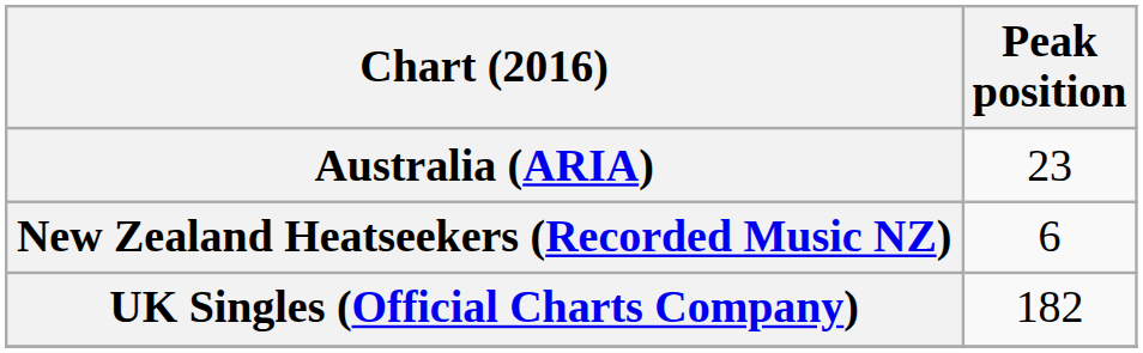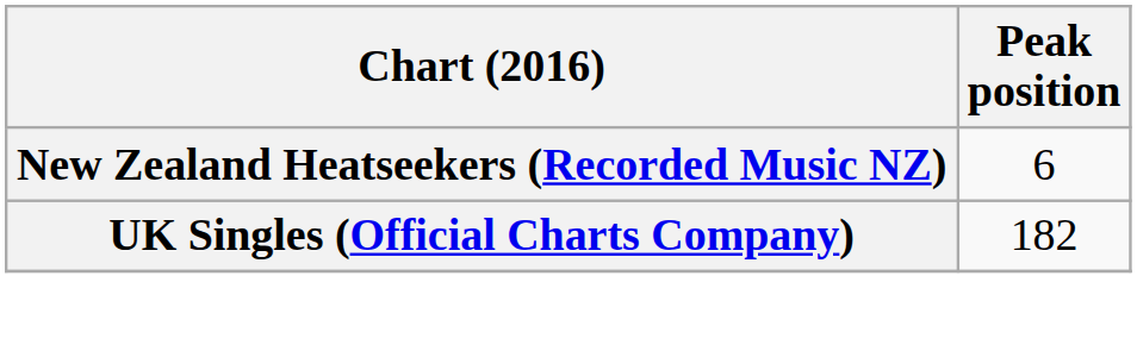- row: Australia (ARIA) | 23
